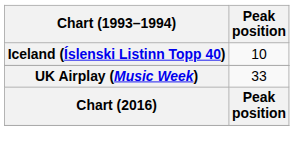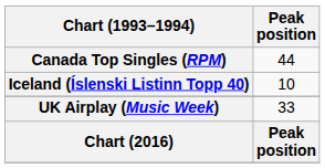+ row: Canada Top Singles (RPM) | 44
